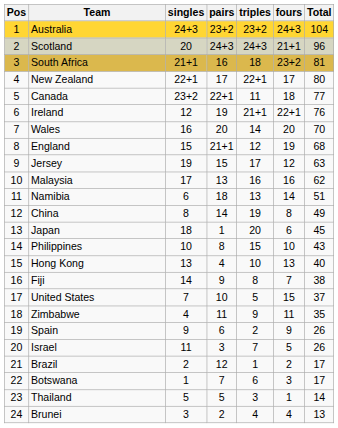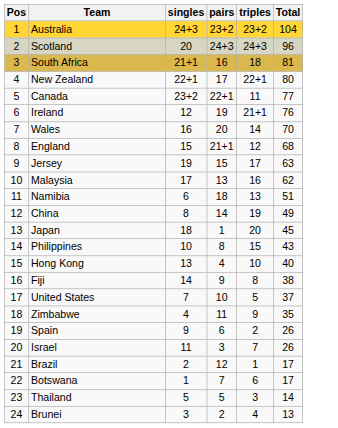- column: fours | 24+3 | 21+1 | 23+2 | 17 | 18 | 22+1 | 20 | 19 | 12 | 16 | 14 | 8 | 6 | 10 | 13 | 7 | 15 | 11 | 9 | 5 | 2 | 3 | 1 | 4
